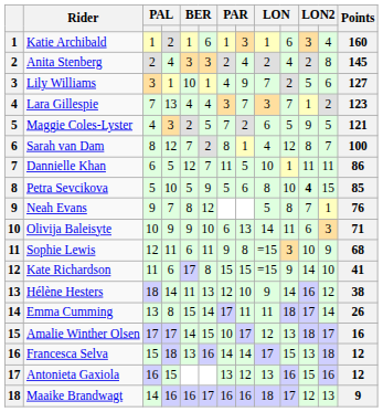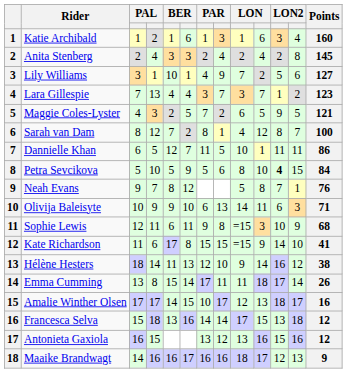Petra Sevcikova | Points: 85 -> 84
